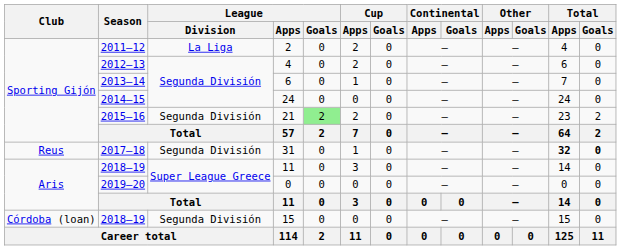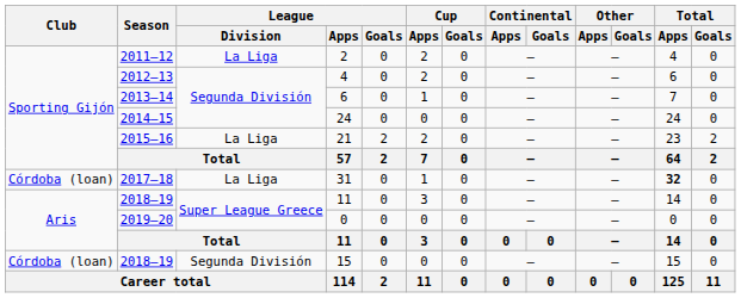21 | League / Division: Segunda División -> La Liga
21 | League / Goals: lightgreen background -> no background
31 | Club: Reus -> Córdoba (loan)
31 | League / Division: Segunda División -> La Liga
31 | Total / Goals: bold -> normal
